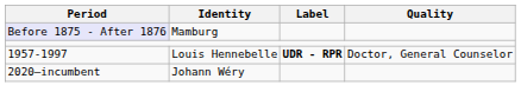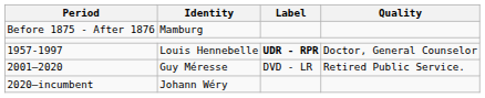Mamburg | Period: lavender background -> no background
+ row: 2001–2020 | Guy Méresse | DVD - LR | Retired Public Service.
